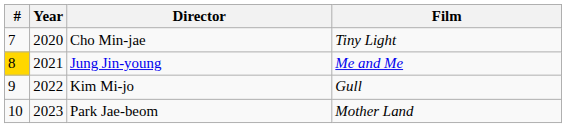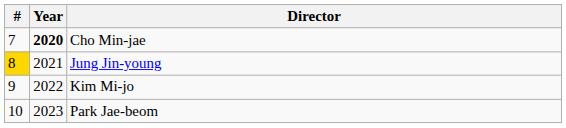- column: Film | Tiny Light | Me and Me | Gull | Mother Land
Cho Min-jae | Year: normal -> bold
